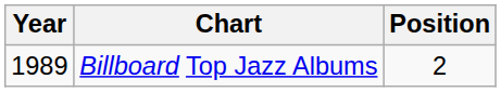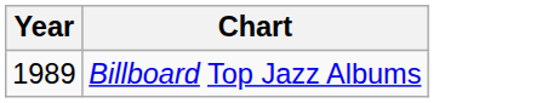- column: Position | 2
